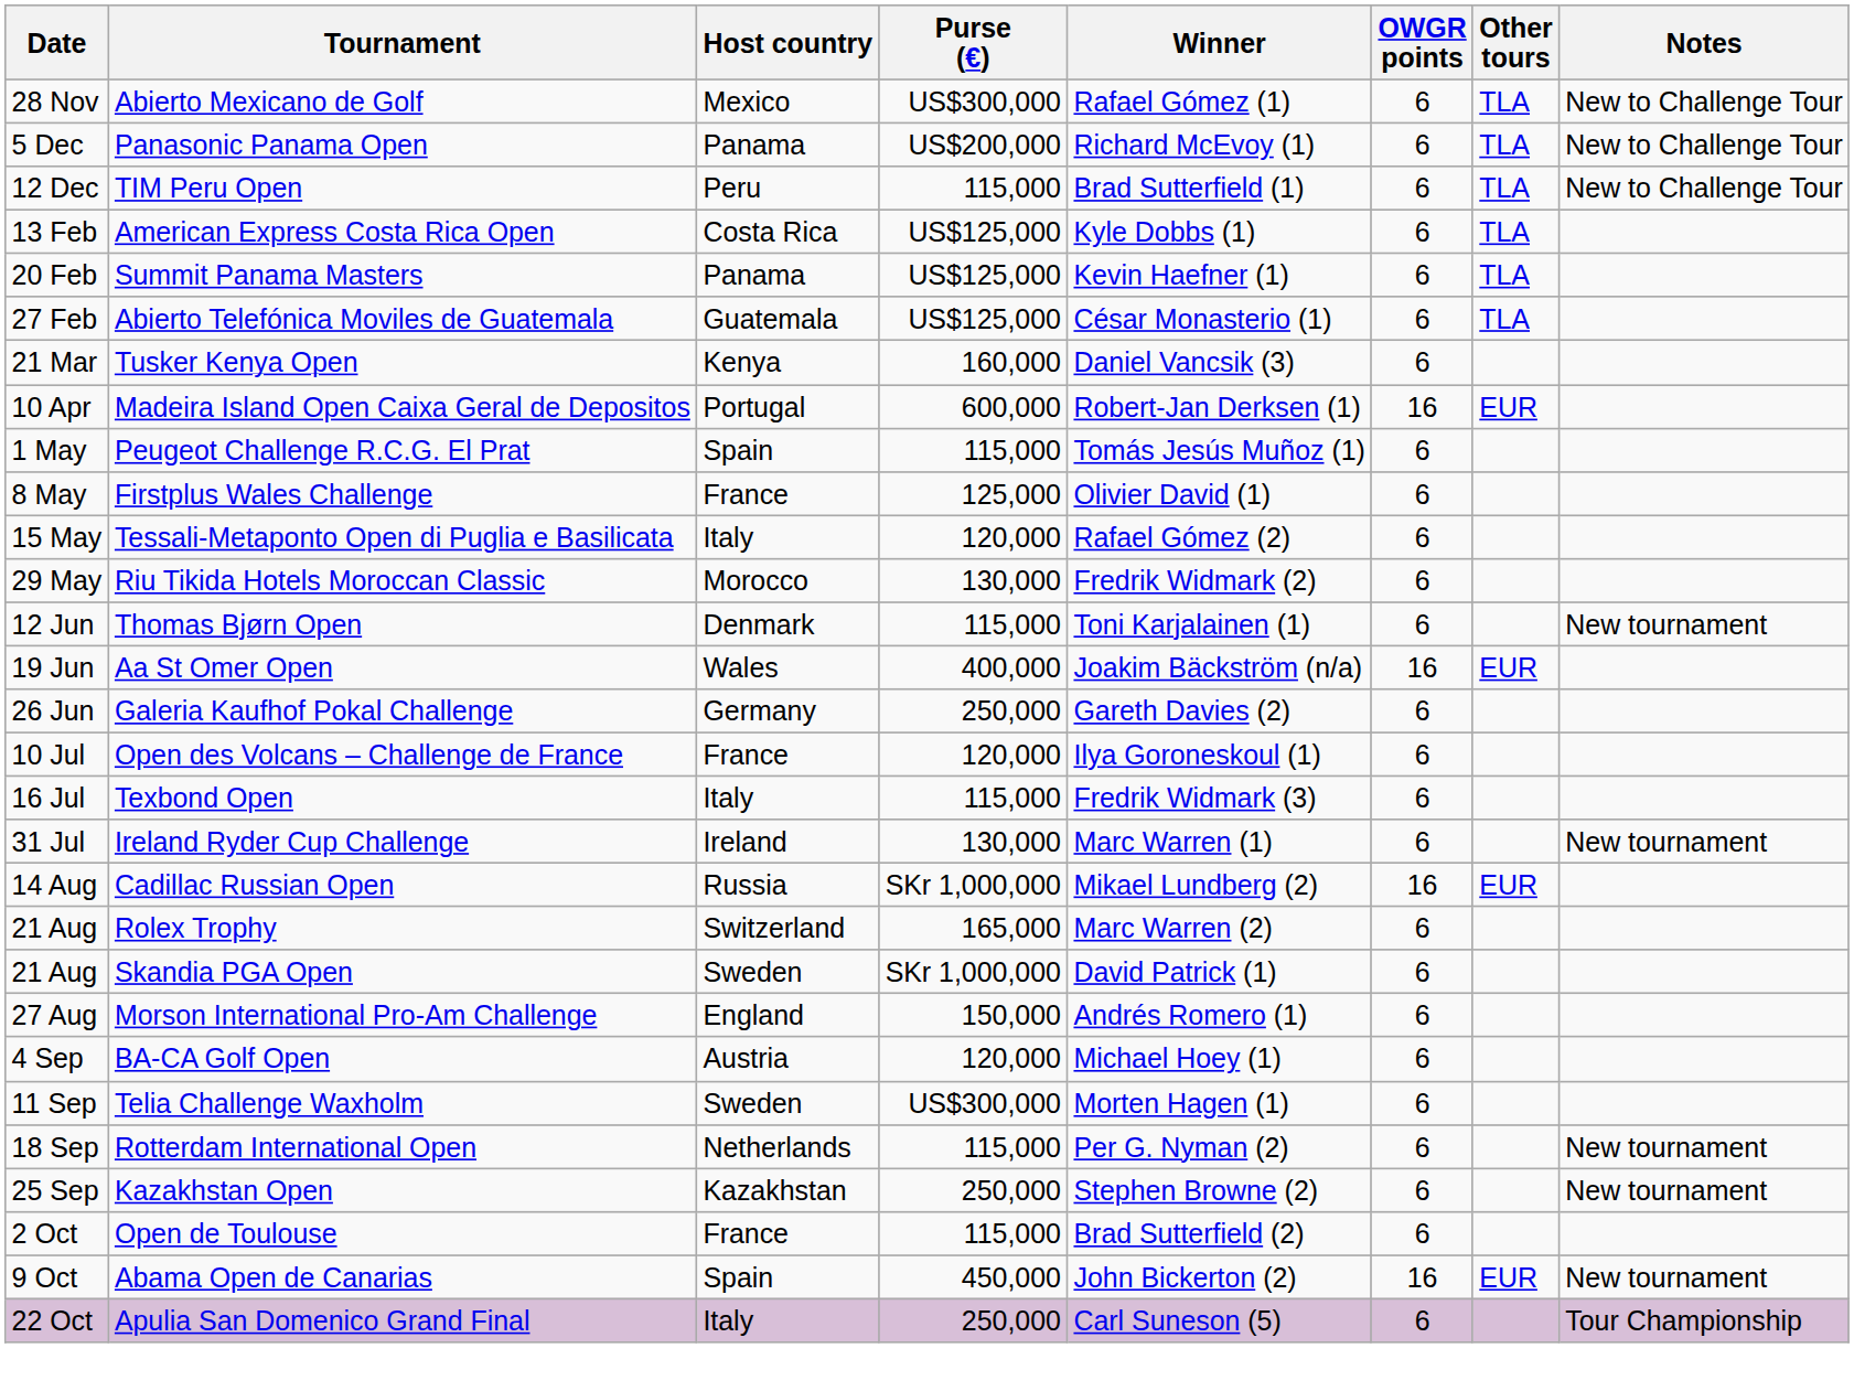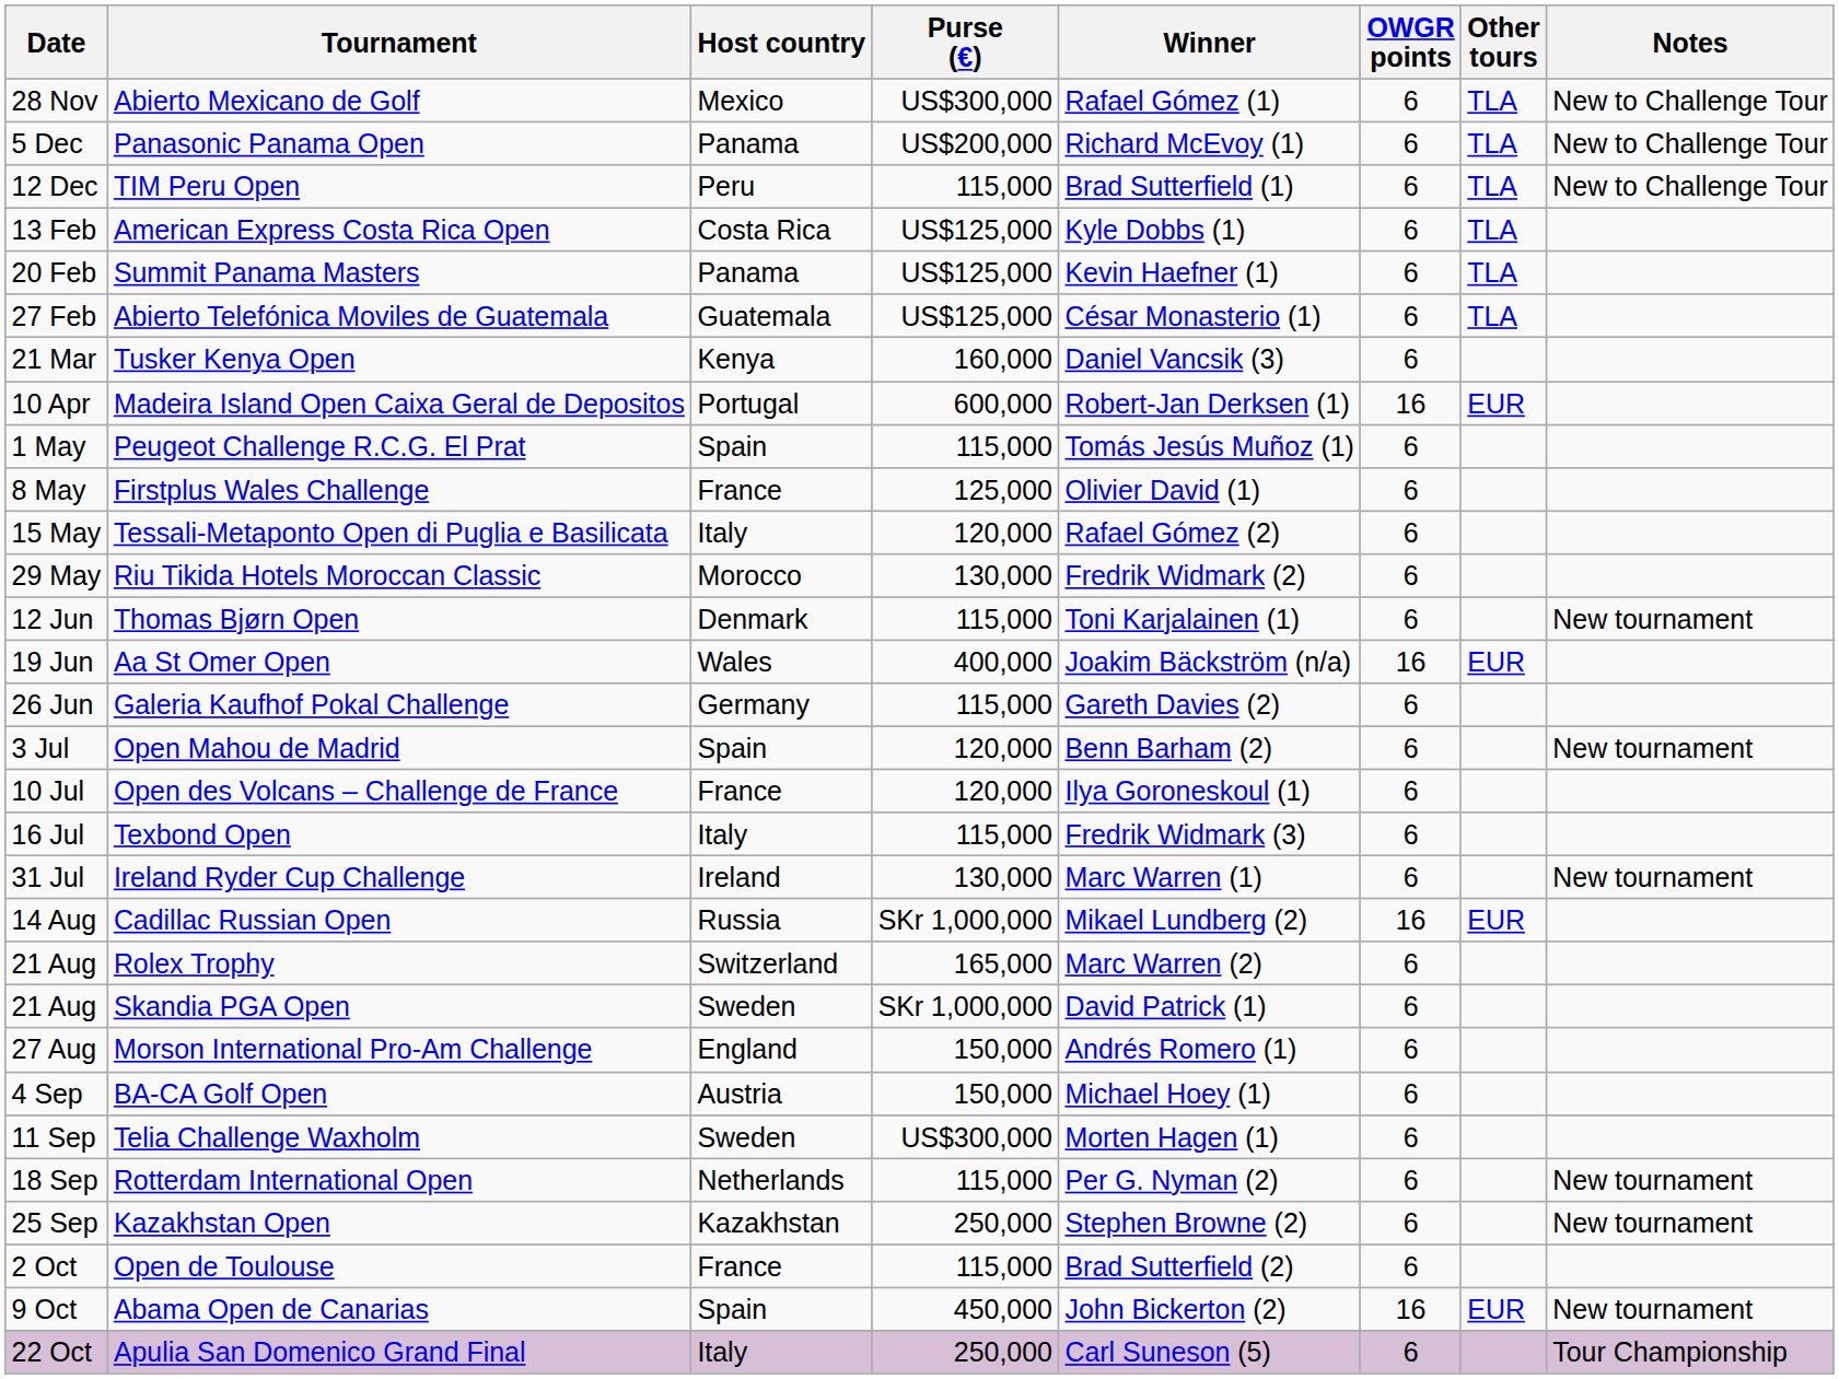Galeria Kaufhof Pokal Challenge | Purse (€): 250,000 -> 115,000
+ row: 3 Jul | Open Mahou de Madrid | Spain | 120,000 | Benn Barham (2) | 6 | New tournament
BA-CA Golf Open | Purse (€): 120,000 -> 150,000
